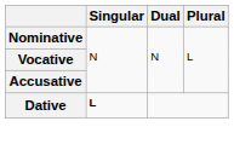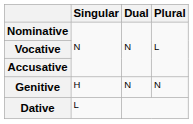+ row: Genitive | H | N | N
Dative | Singular: bold -> normal
